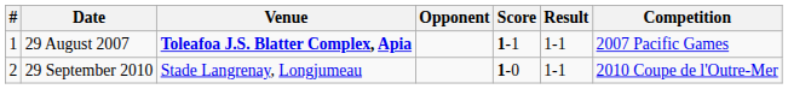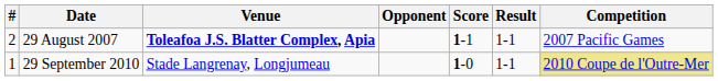29 August 2007 | #: 1 -> 2
29 September 2010 | #: 2 -> 1
29 September 2010 | Competition: no background -> khaki background
